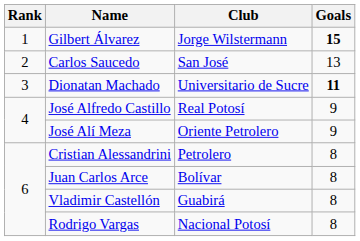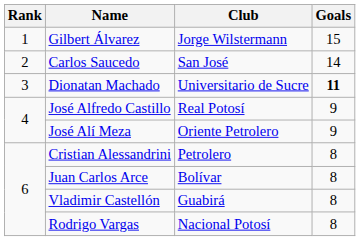Gilbert Álvarez | Goals: bold -> normal
Carlos Saucedo | Goals: 13 -> 14
